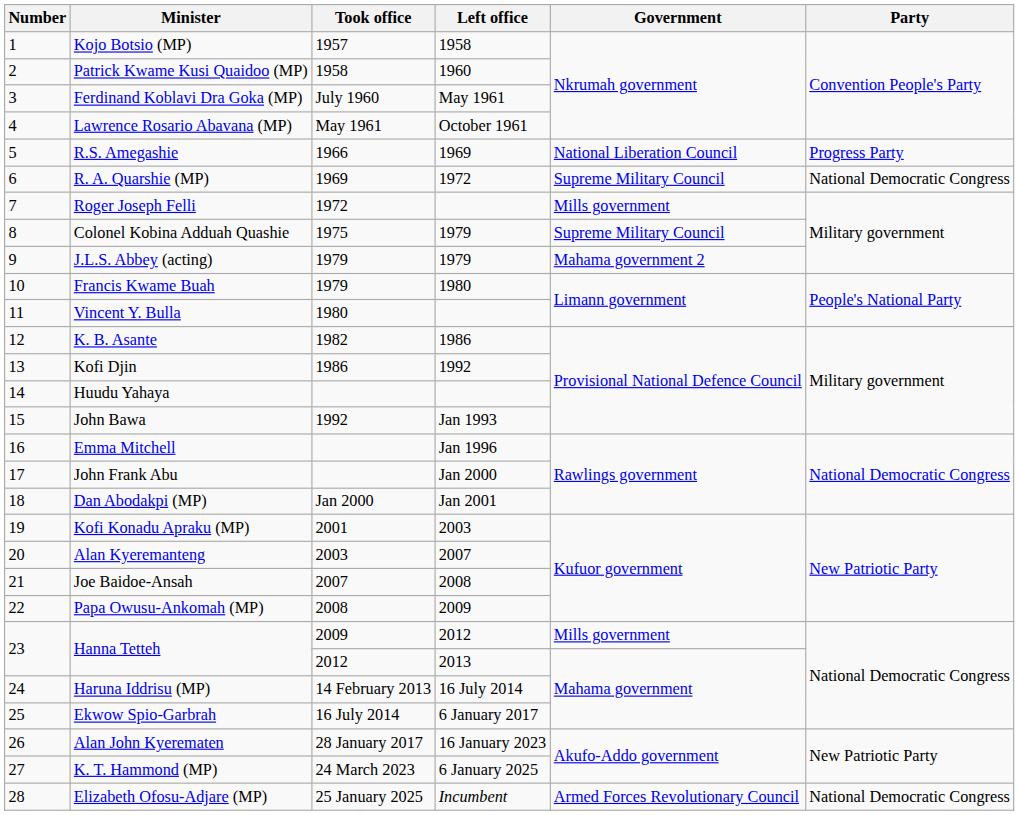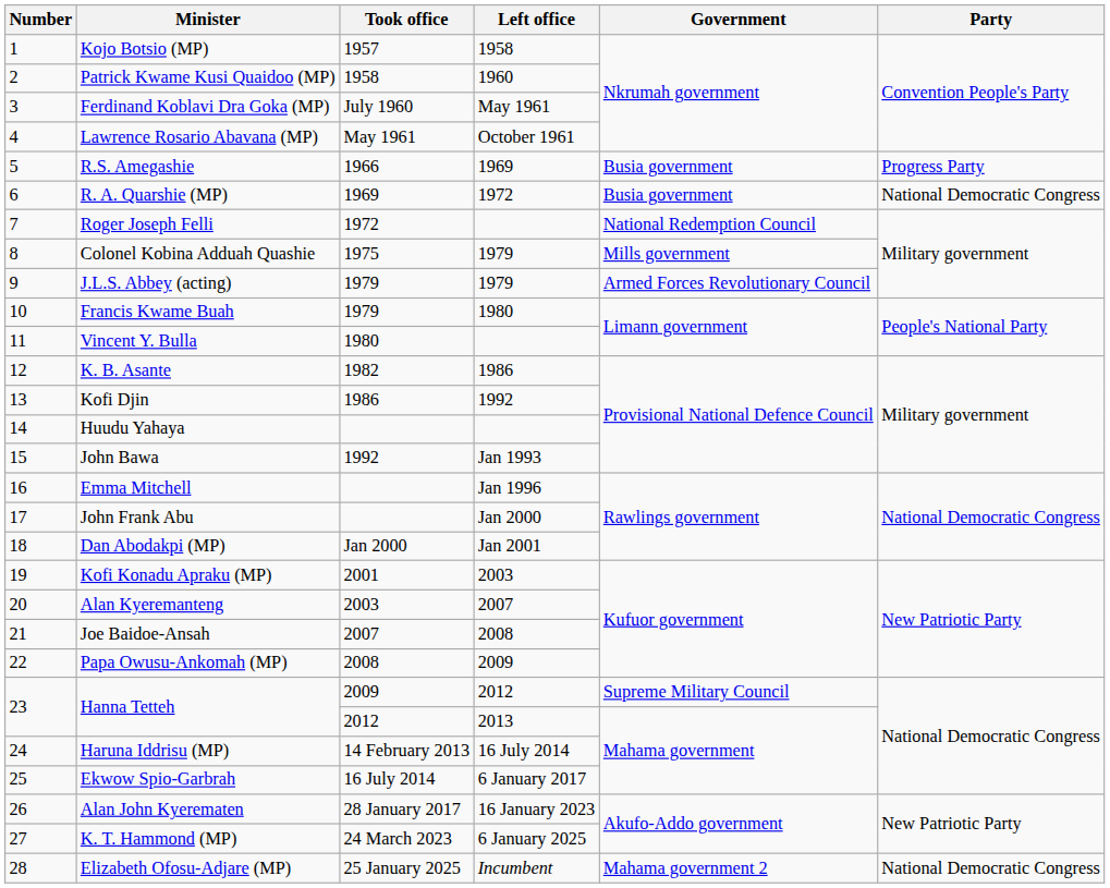R.S. Amegashie | Government: National Liberation Council -> Busia government
R. A. Quarshie (MP) | Government: Supreme Military Council -> Busia government
Roger Joseph Felli | Government: Mills government -> National Redemption Council
Colonel Kobina Adduah Quashie | Government: Supreme Military Council -> Mills government
J.L.S. Abbey (acting) | Government: Mahama government 2 -> Armed Forces Revolutionary Council
Hanna Tetteh / 2009 | Government: Mills government -> Supreme Military Council
Elizabeth Ofosu-Adjare (MP) | Government: Armed Forces Revolutionary Council -> Mahama government 2
